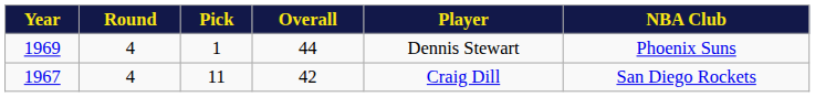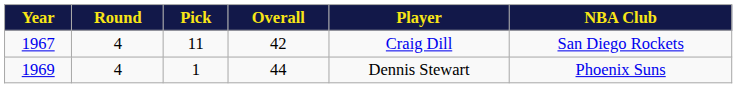rows swapped: 1967 <-> 1969
